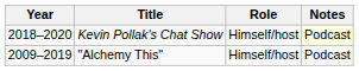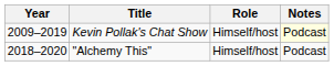Kevin Pollak's Chat Show | Year: 2018–2020 -> 2009–2019
"Alchemy This" | Year: 2009–2019 -> 2018–2020
